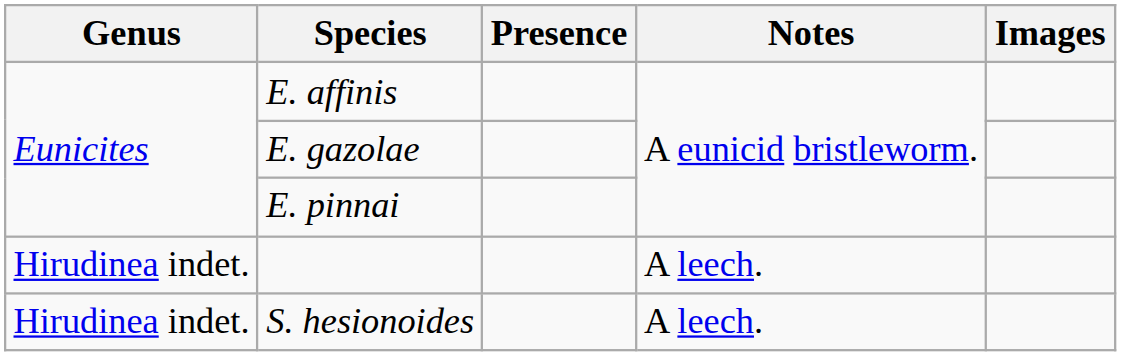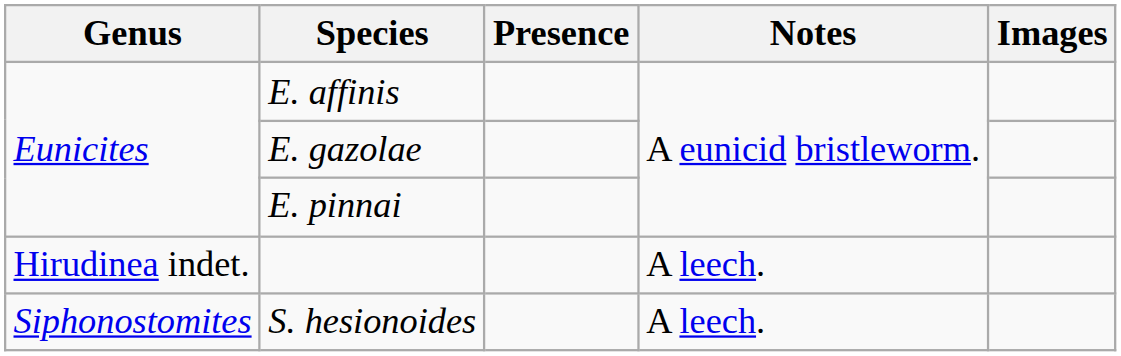S. hesionoides | Genus: Hirudinea indet. -> Siphonostomites
